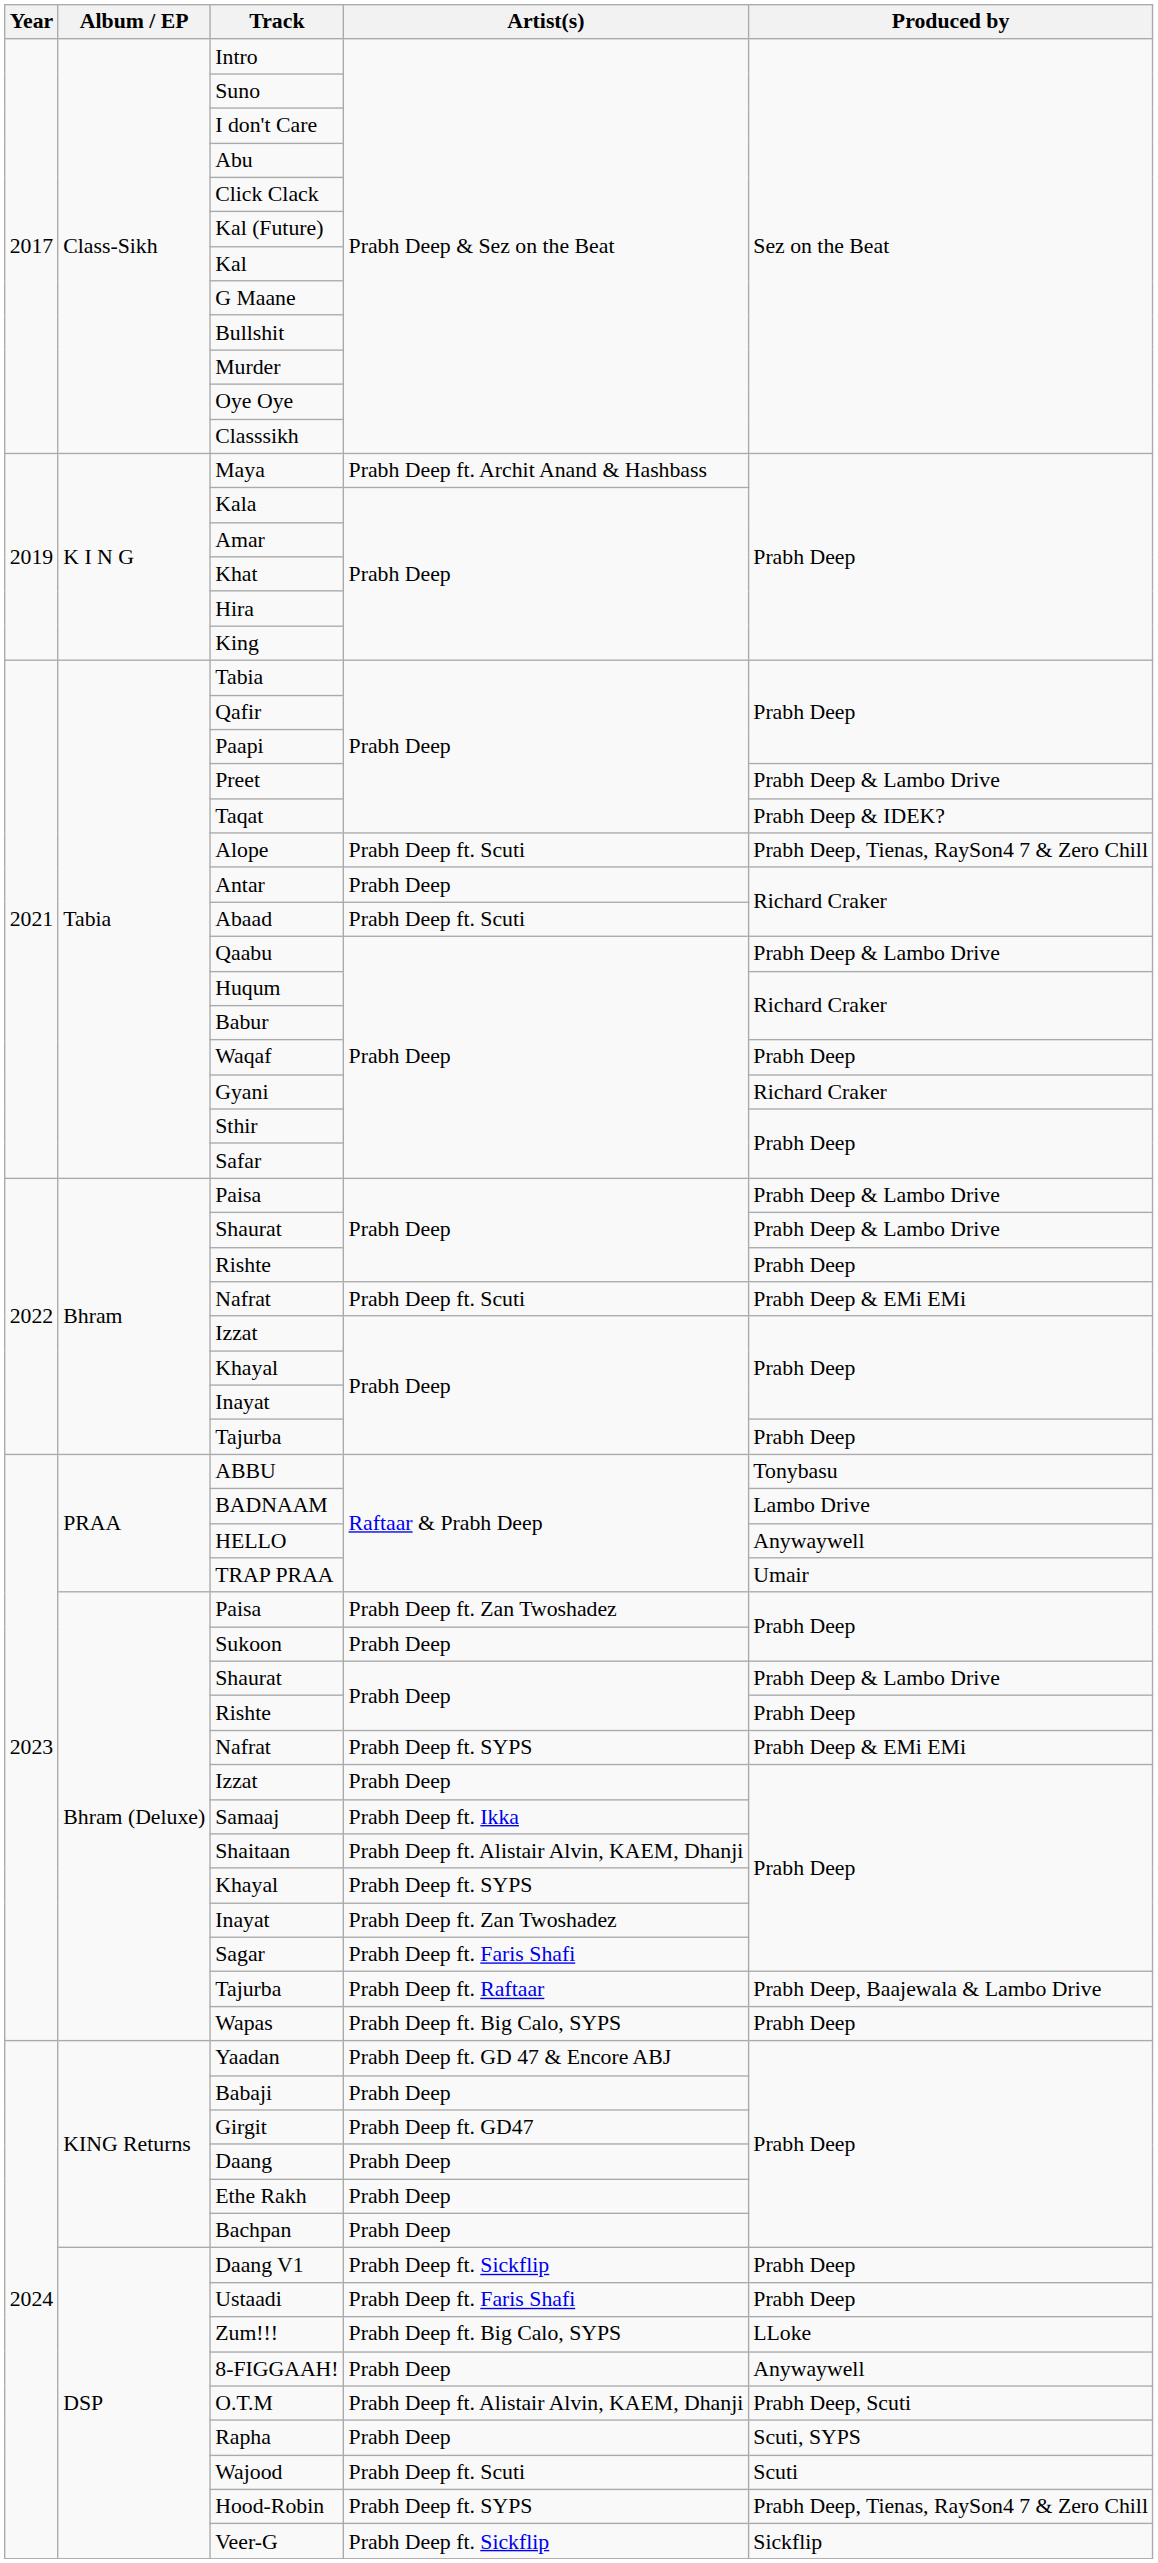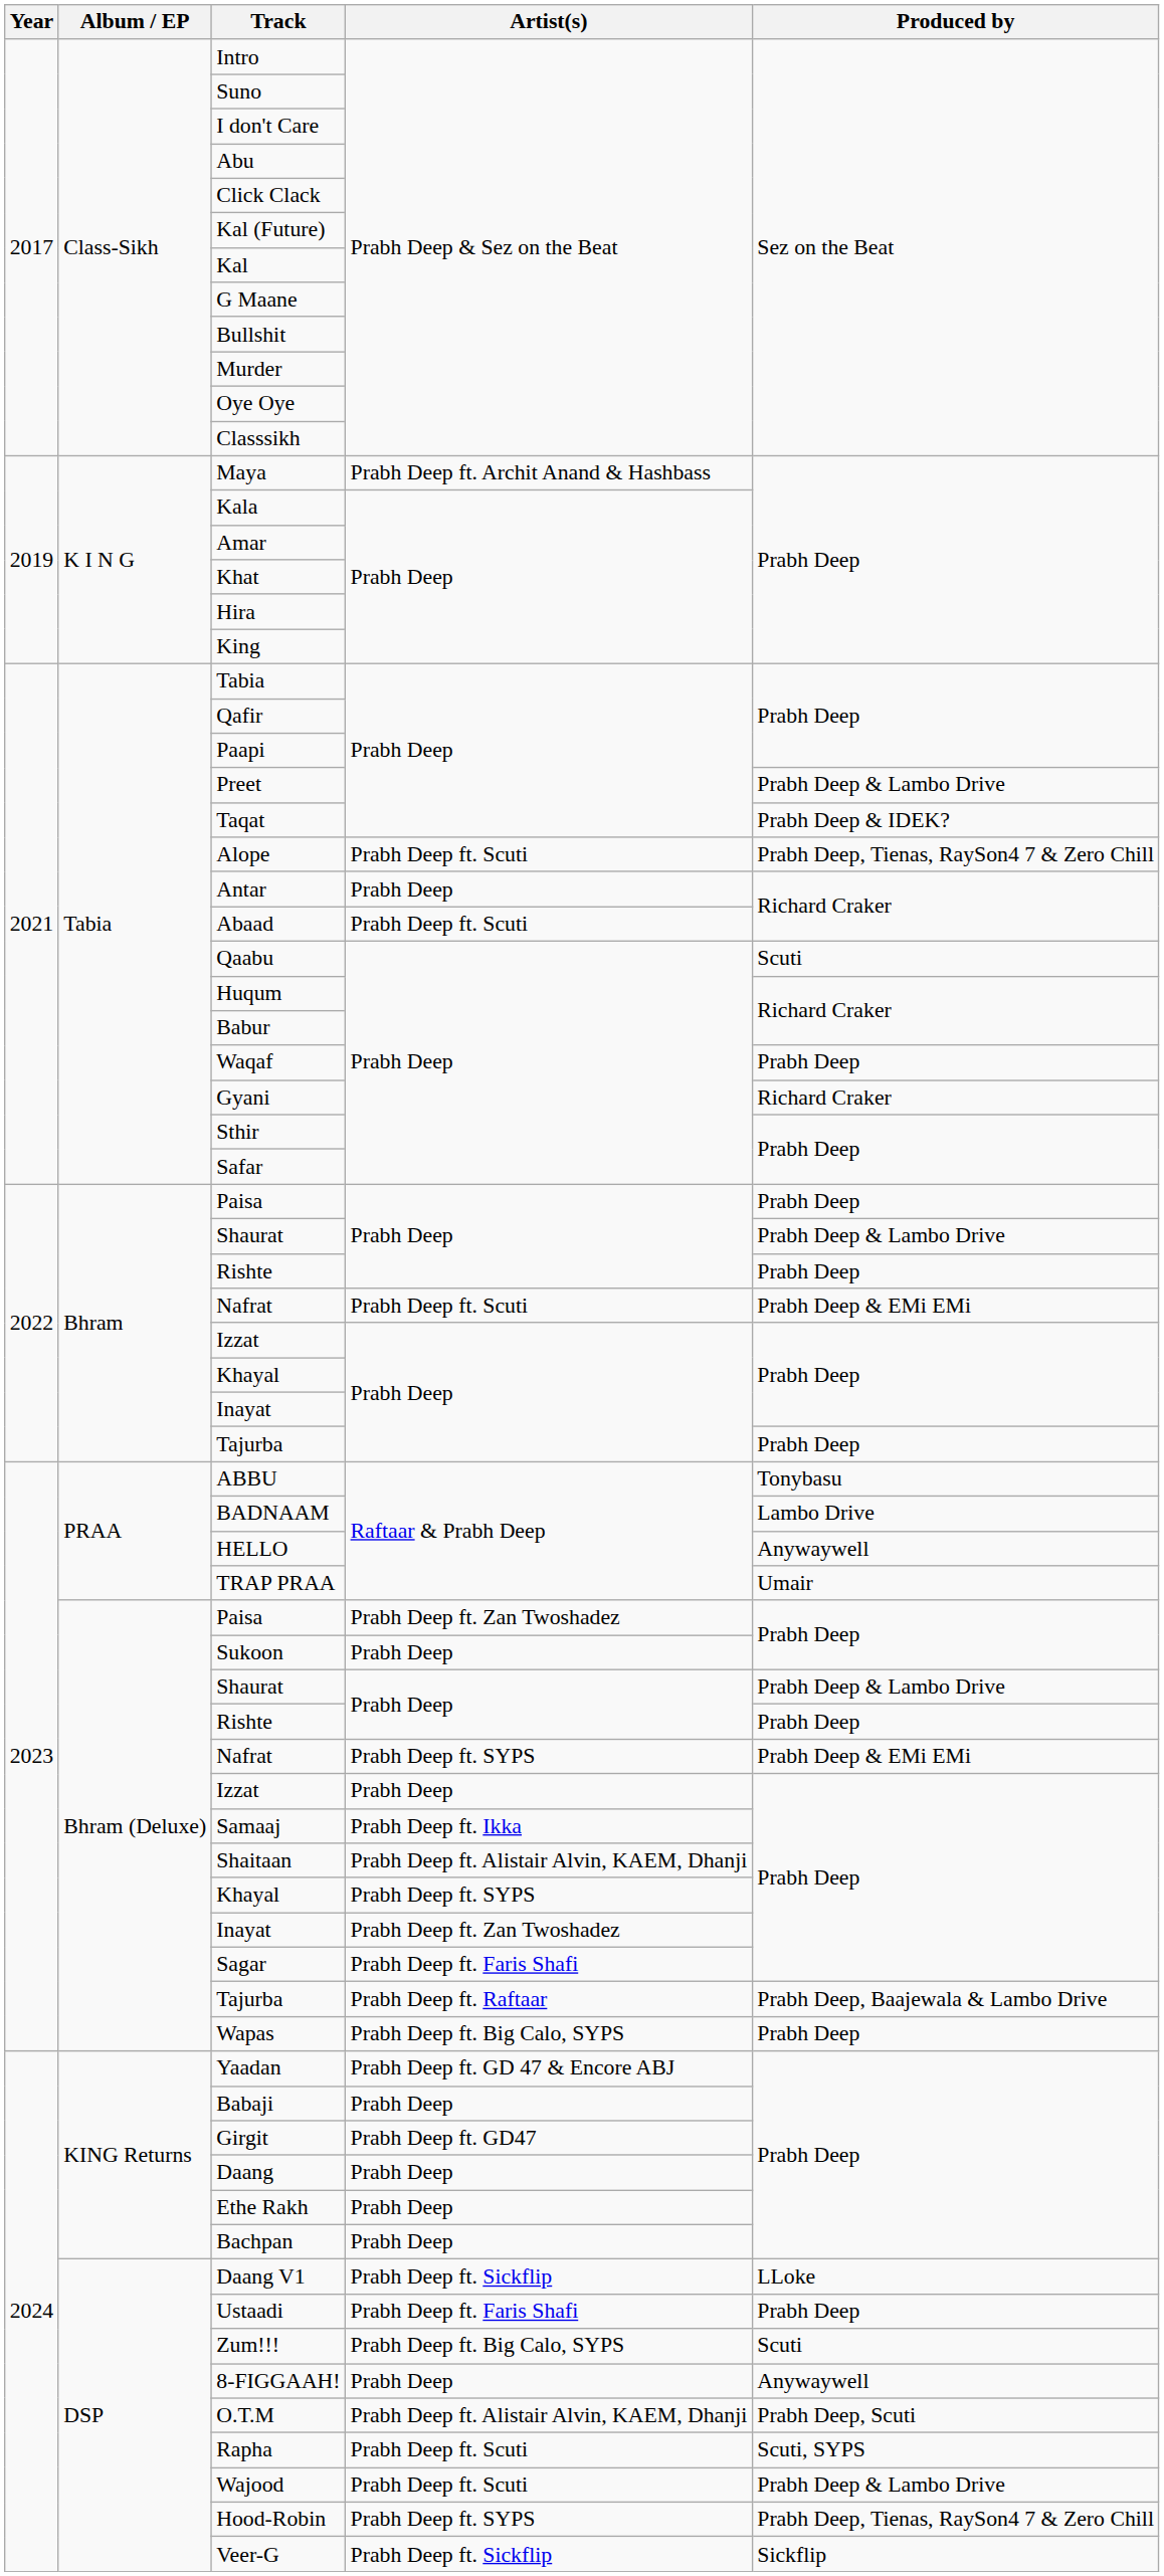Qaabu | Produced by: Prabh Deep & Lambo Drive -> Scuti
Bhram / Paisa | Produced by: Prabh Deep & Lambo Drive -> Prabh Deep
Daang V1 | Produced by: Prabh Deep -> LLoke
Zum!!! | Produced by: LLoke -> Scuti
Rapha | Artist(s): Prabh Deep -> Prabh Deep ft. Scuti
Wajood | Produced by: Scuti -> Prabh Deep & Lambo Drive
